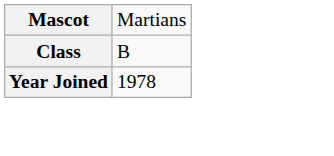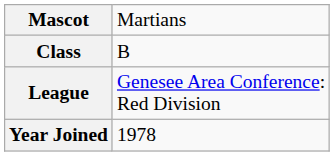+ row: League | Genesee Area Conference: Red Division
